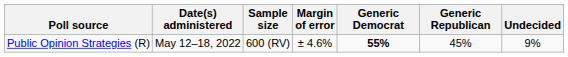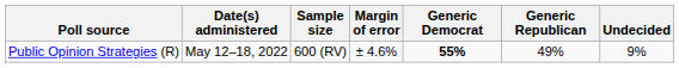Public Opinion Strategies (R) | Generic Republican: 45% -> 49%
